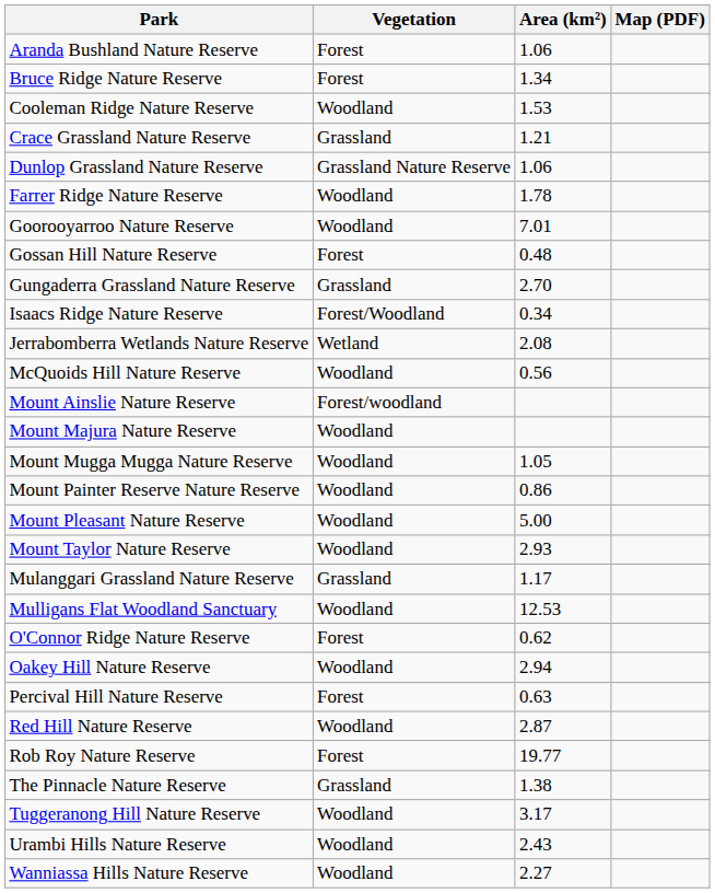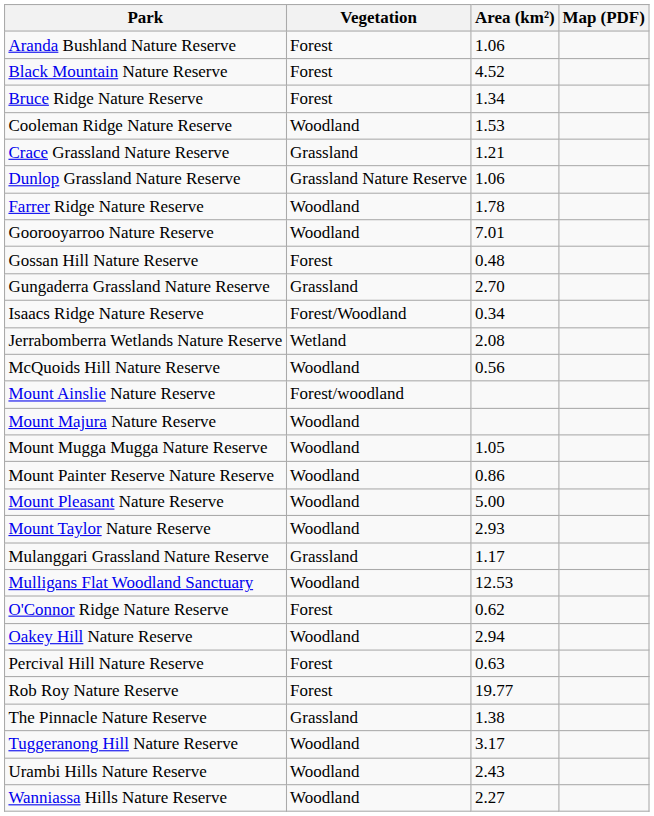+ row: Black Mountain Nature Reserve | Forest | 4.52
- row: Red Hill Nature Reserve | Woodland | 2.87
